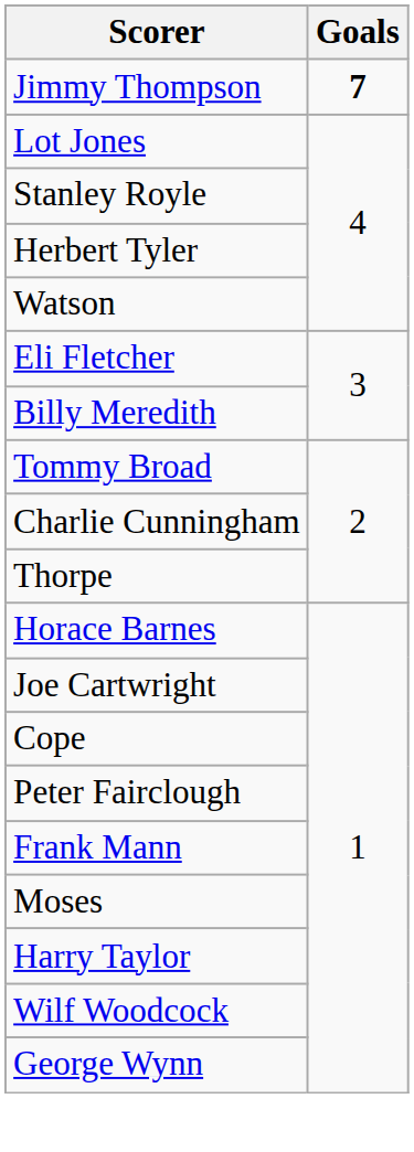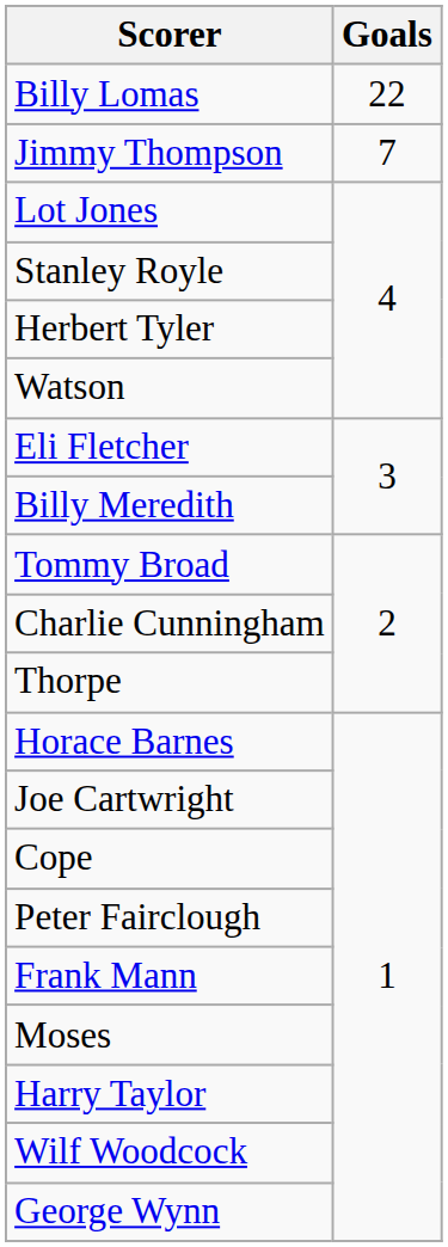+ row: Billy Lomas | 22
Jimmy Thompson | Goals: bold -> normal
